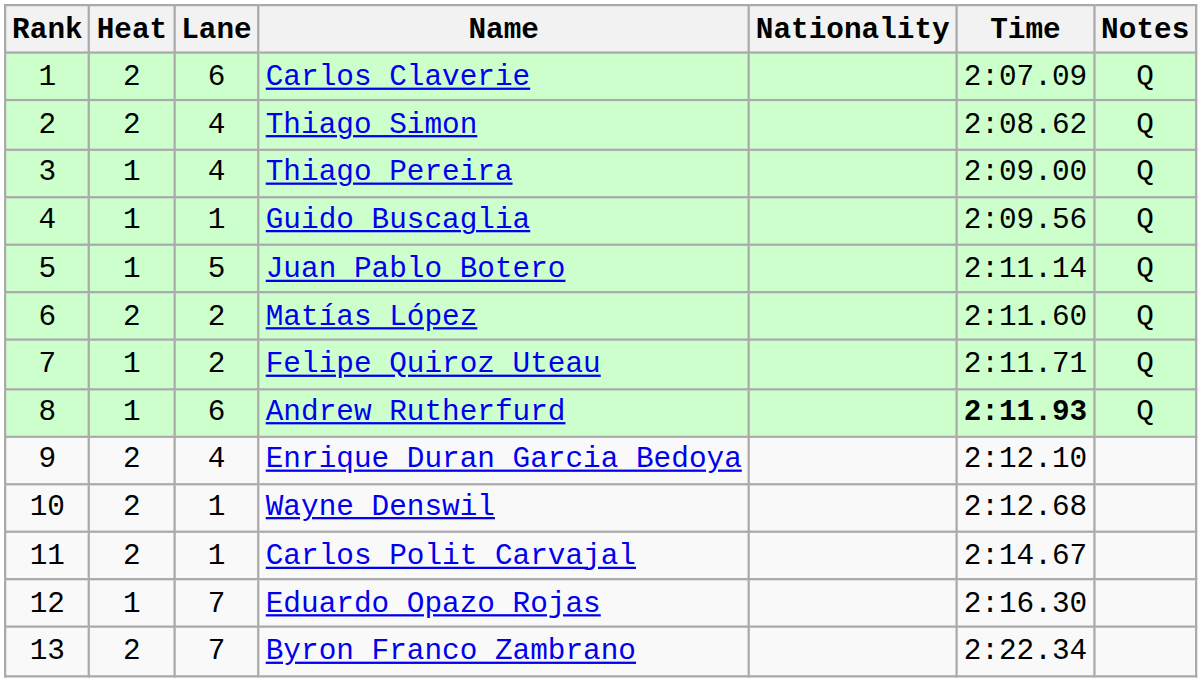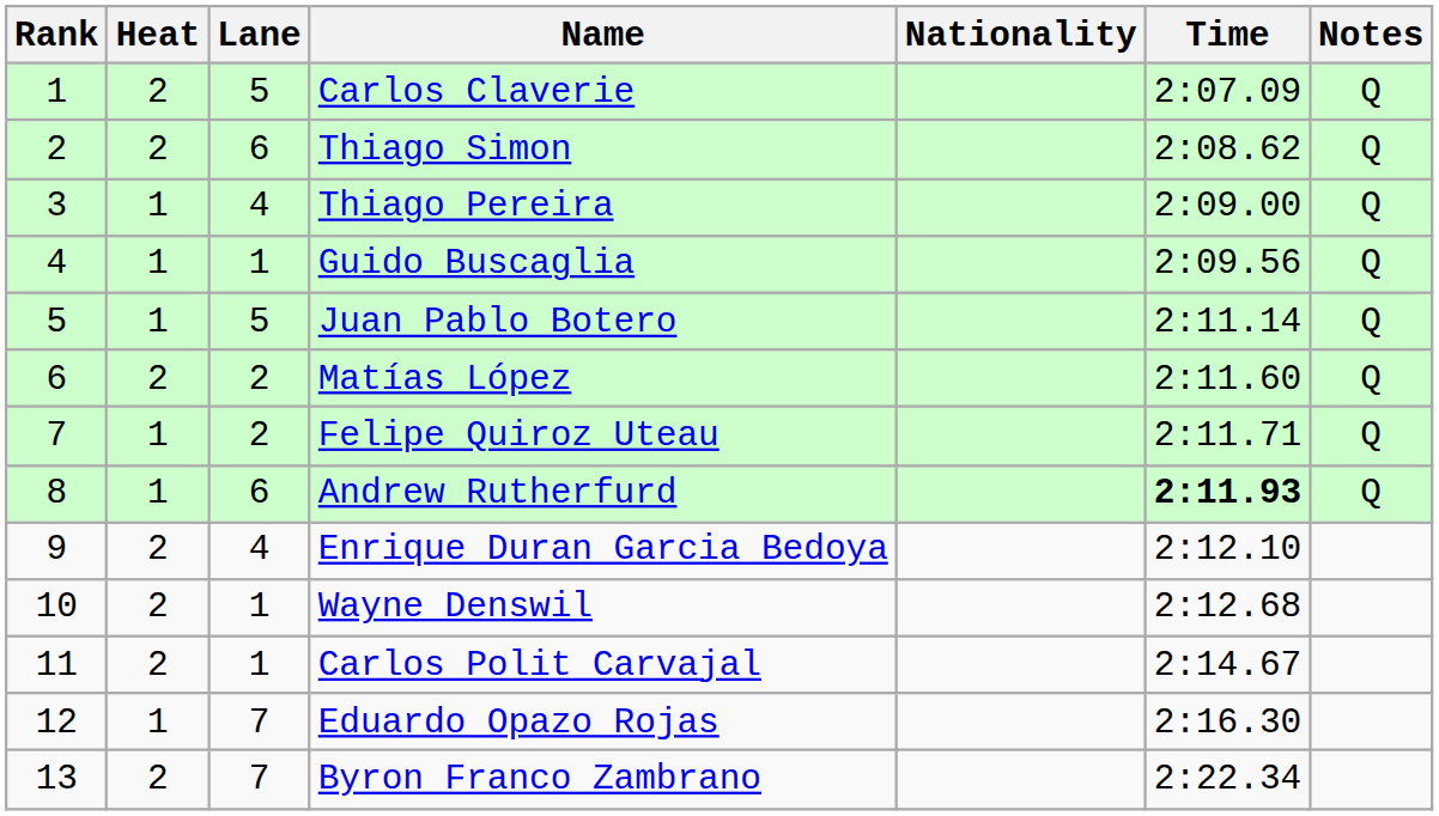Carlos Claverie | Lane: 6 -> 5
Thiago Simon | Lane: 4 -> 6
